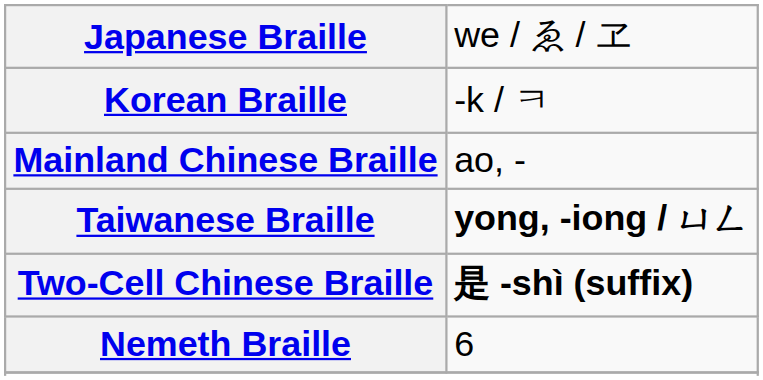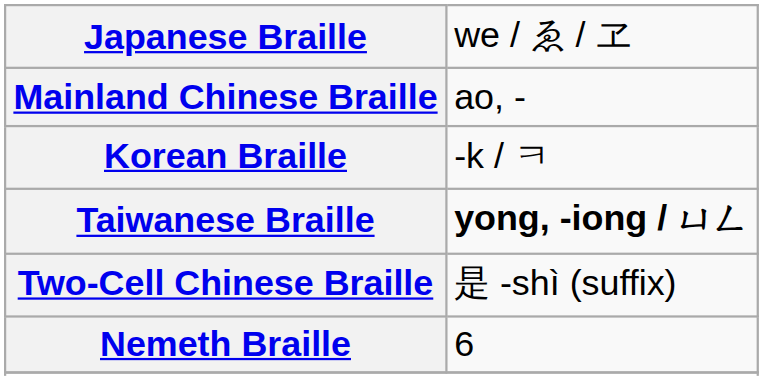rows swapped: Korean Braille <-> Mainland Chinese Braille
Two-Cell Chinese Braille | column 2: bold -> normal
